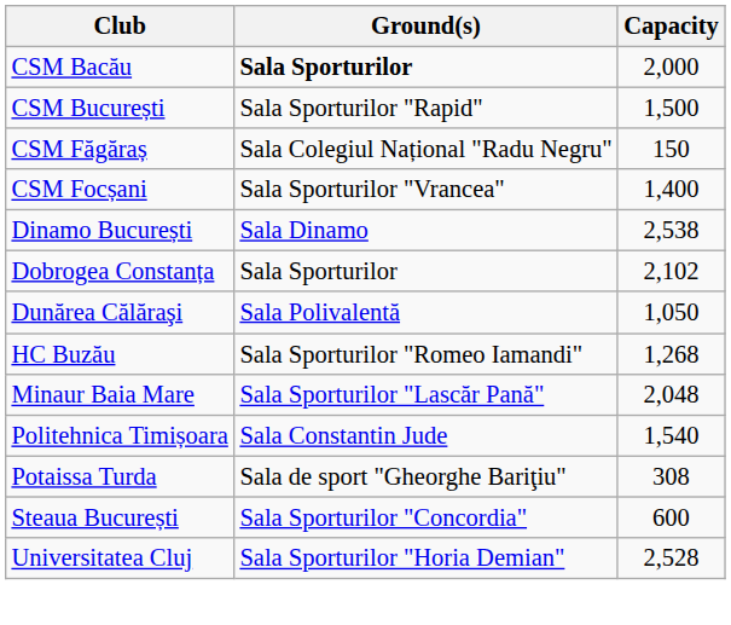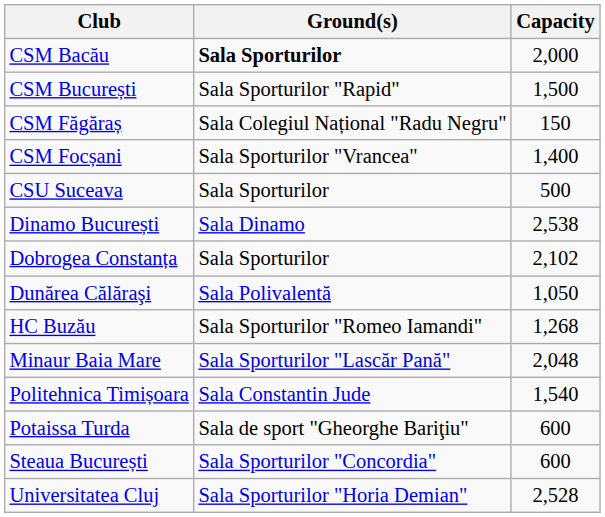+ row: CSU Suceava | Sala Sporturilor | 500
Potaissa Turda | Capacity: 308 -> 600
